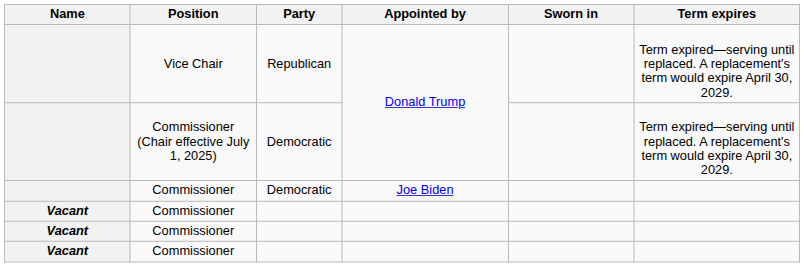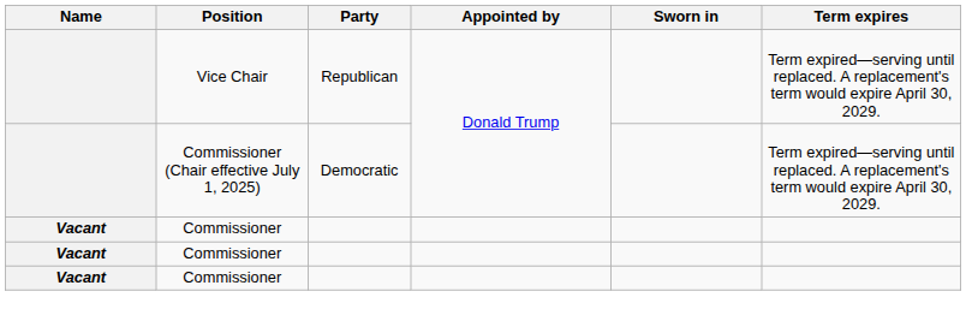- row: Commissioner | Democratic | Joe Biden
